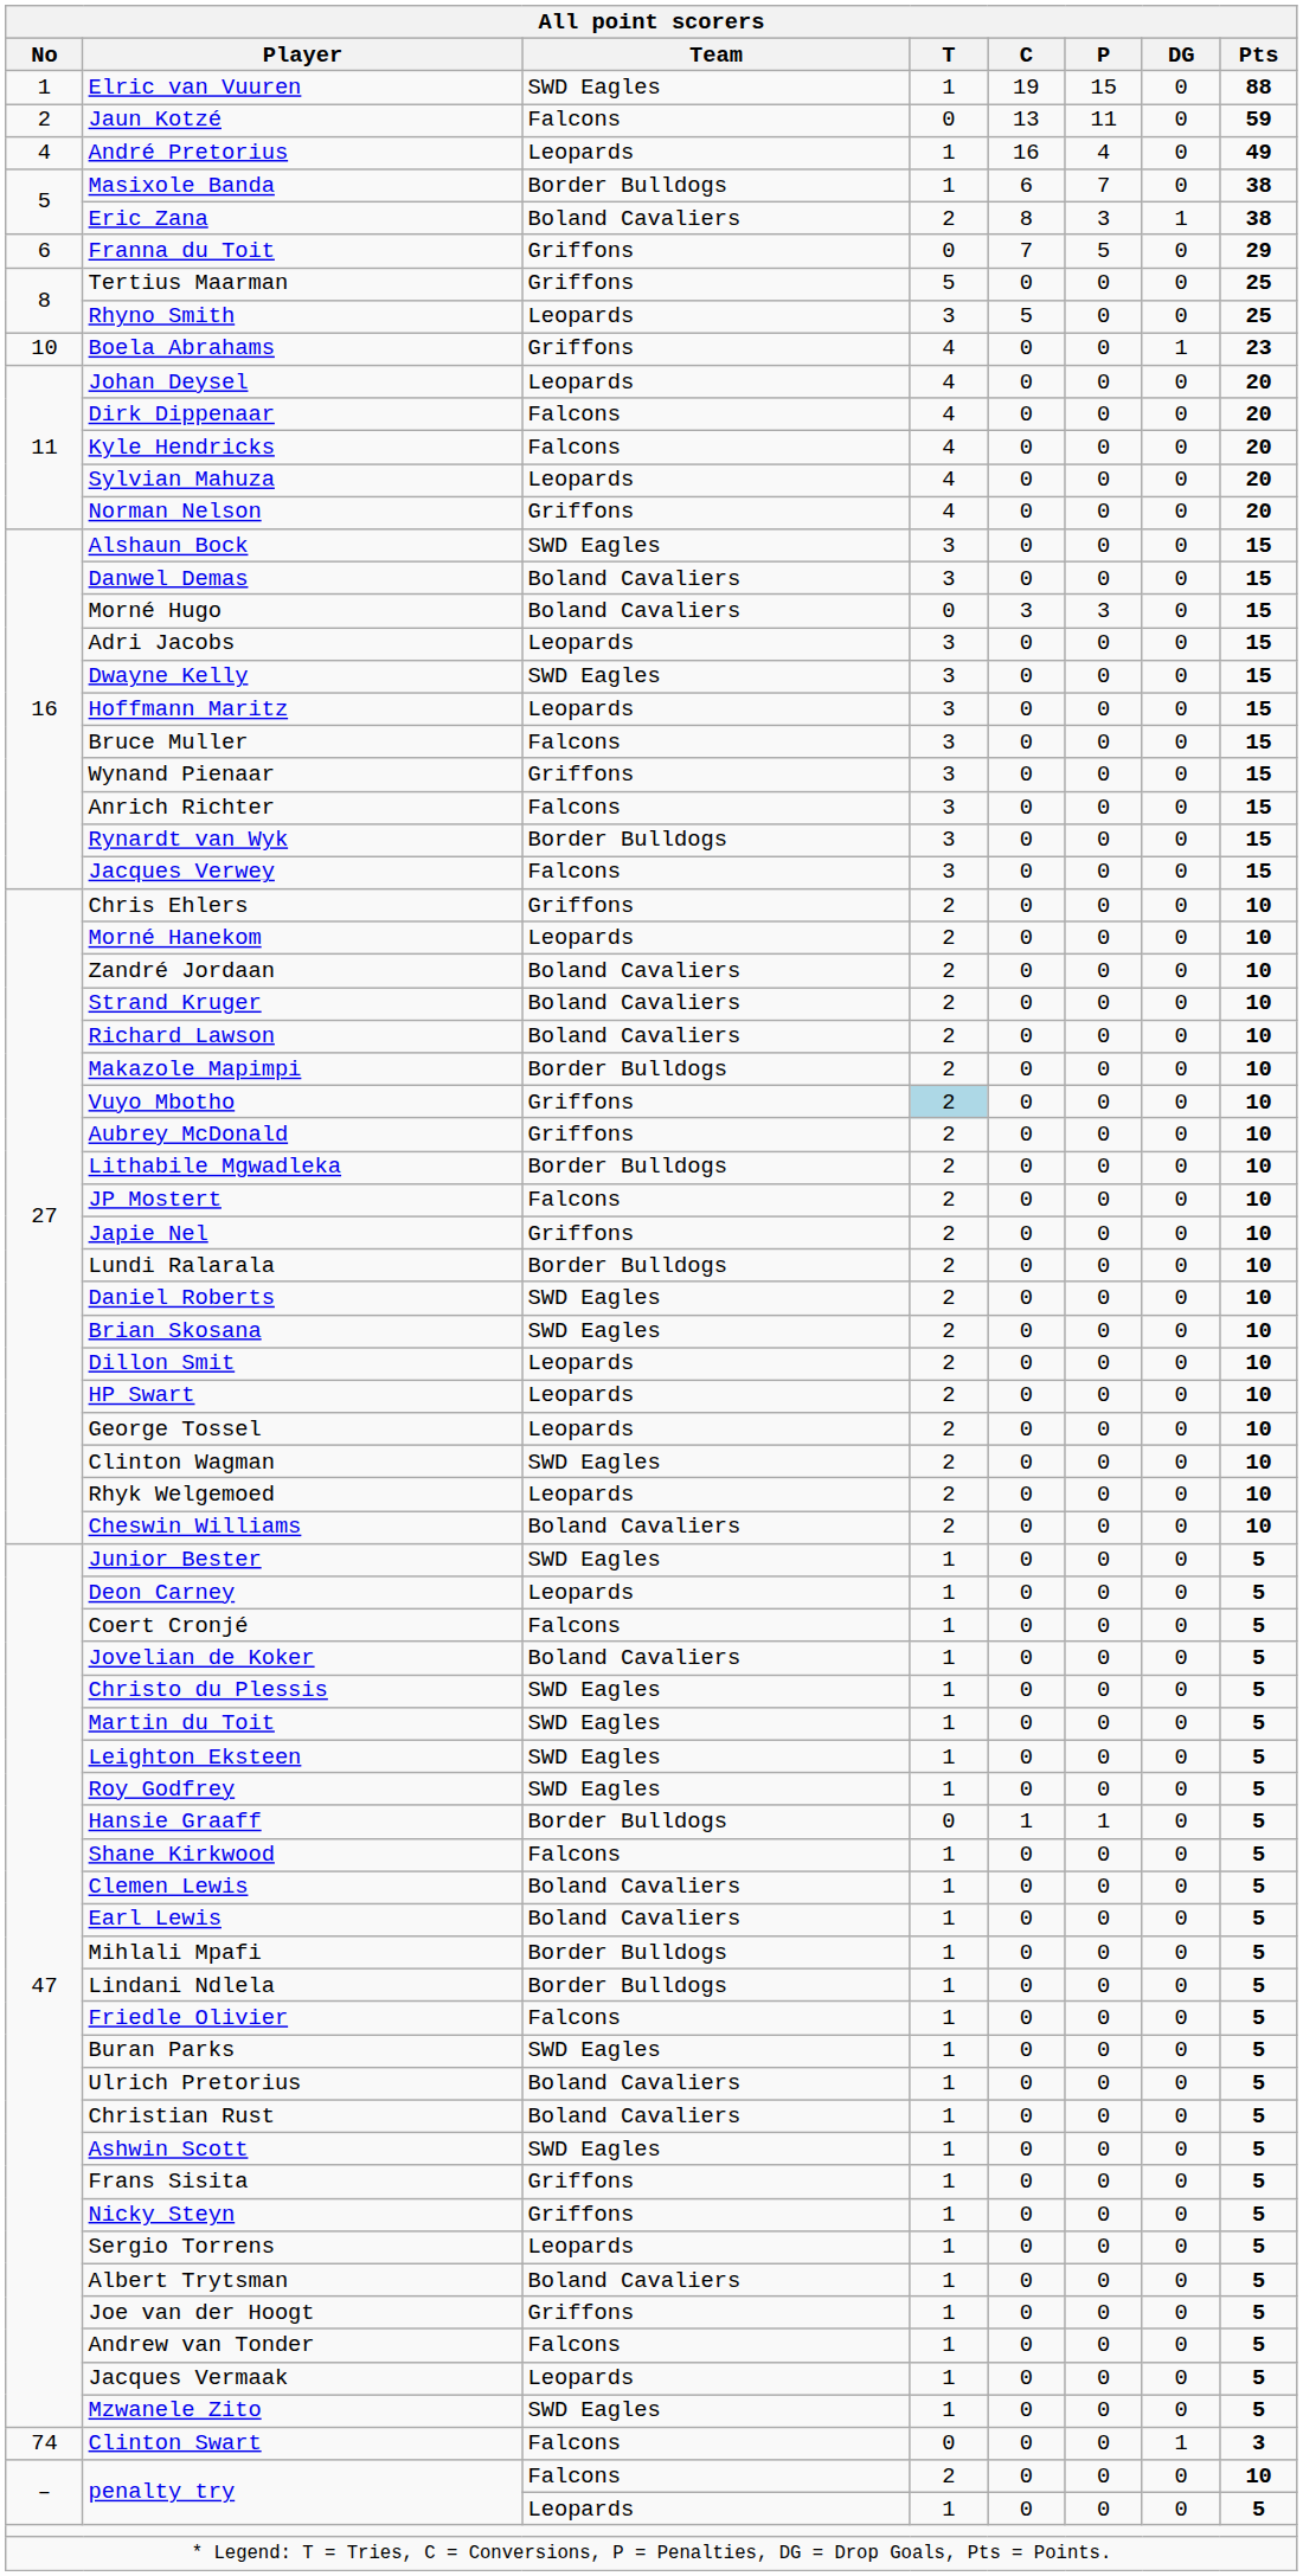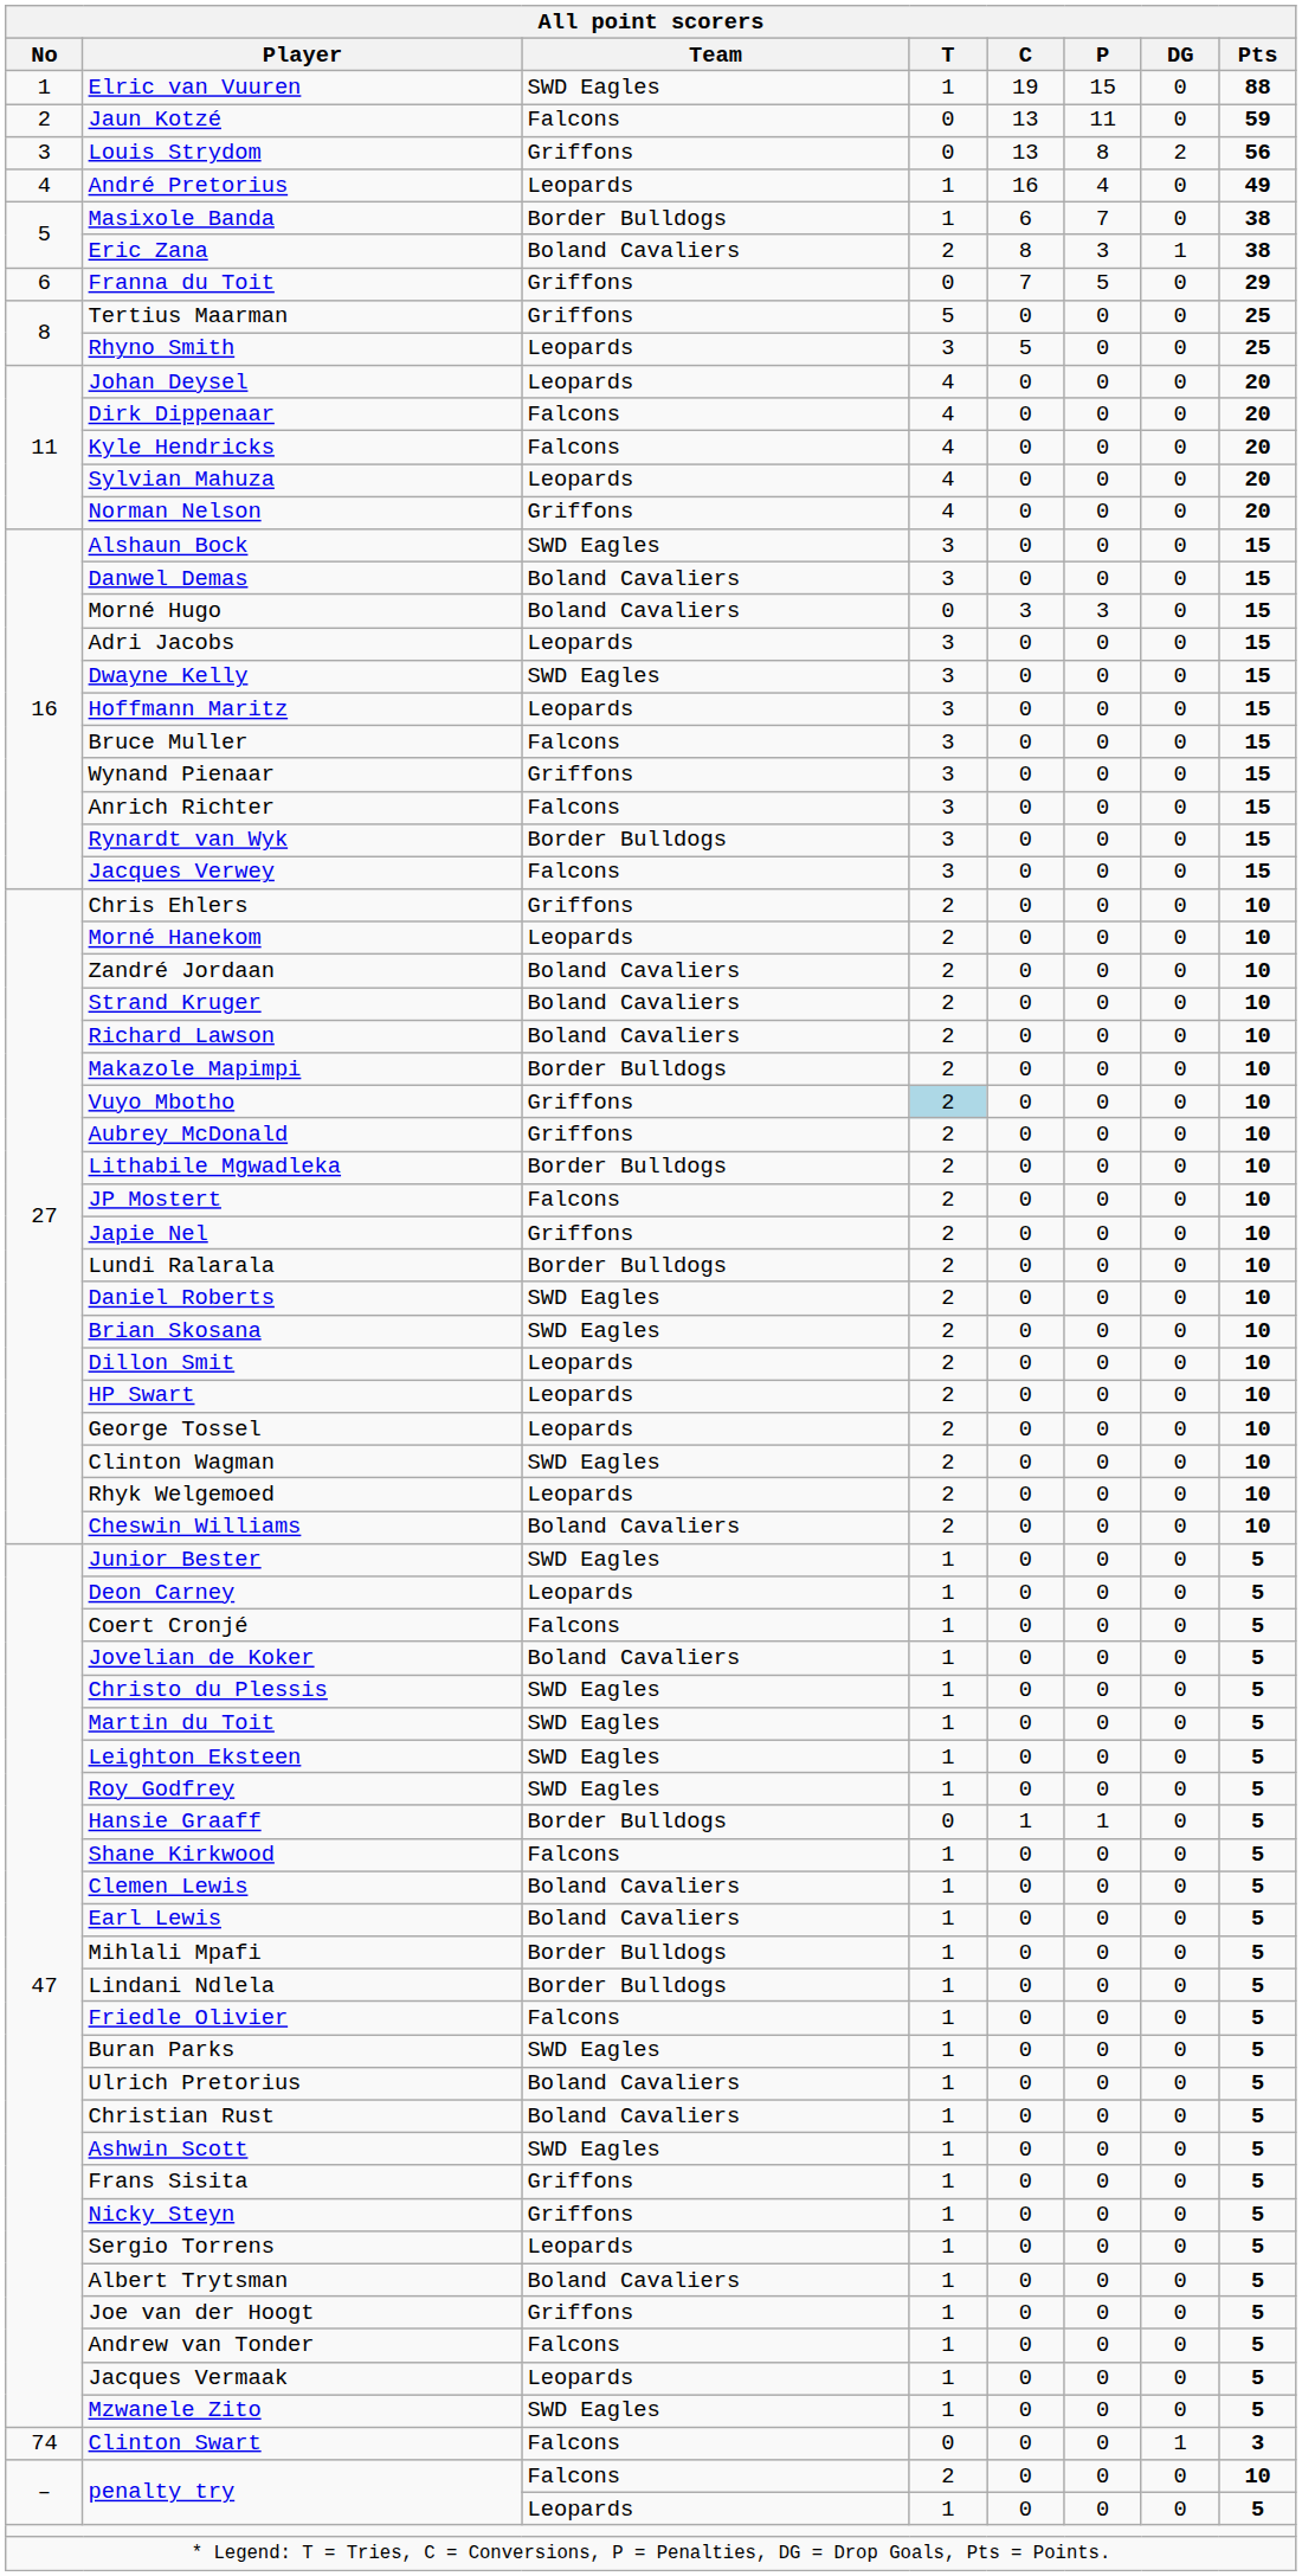+ row: 3 | Louis Strydom | Griffons | 0 | 13 | 8 | 2 | 56
- row: 10 | Boela Abrahams | Griffons | 4 | 0 | 0 | 1 | 23
